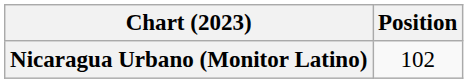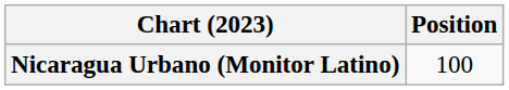Nicaragua Urbano (Monitor Latino) | Position: 102 -> 100
